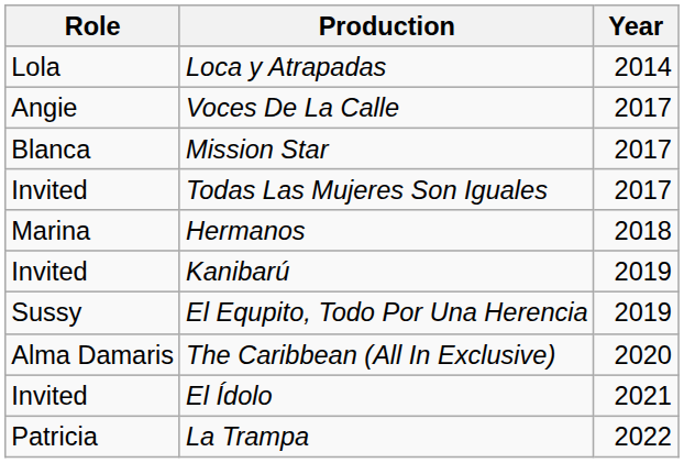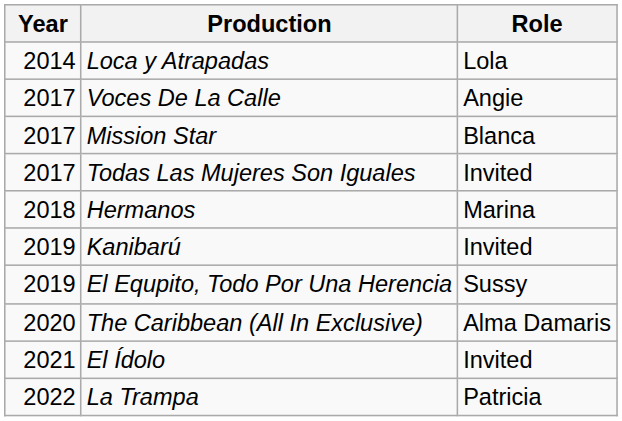columns swapped: Year <-> Role
